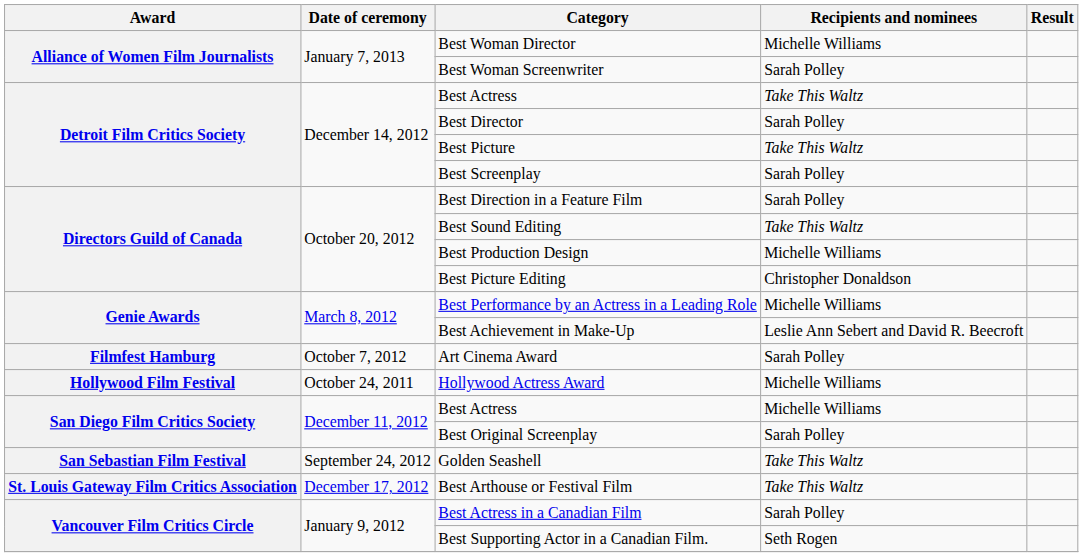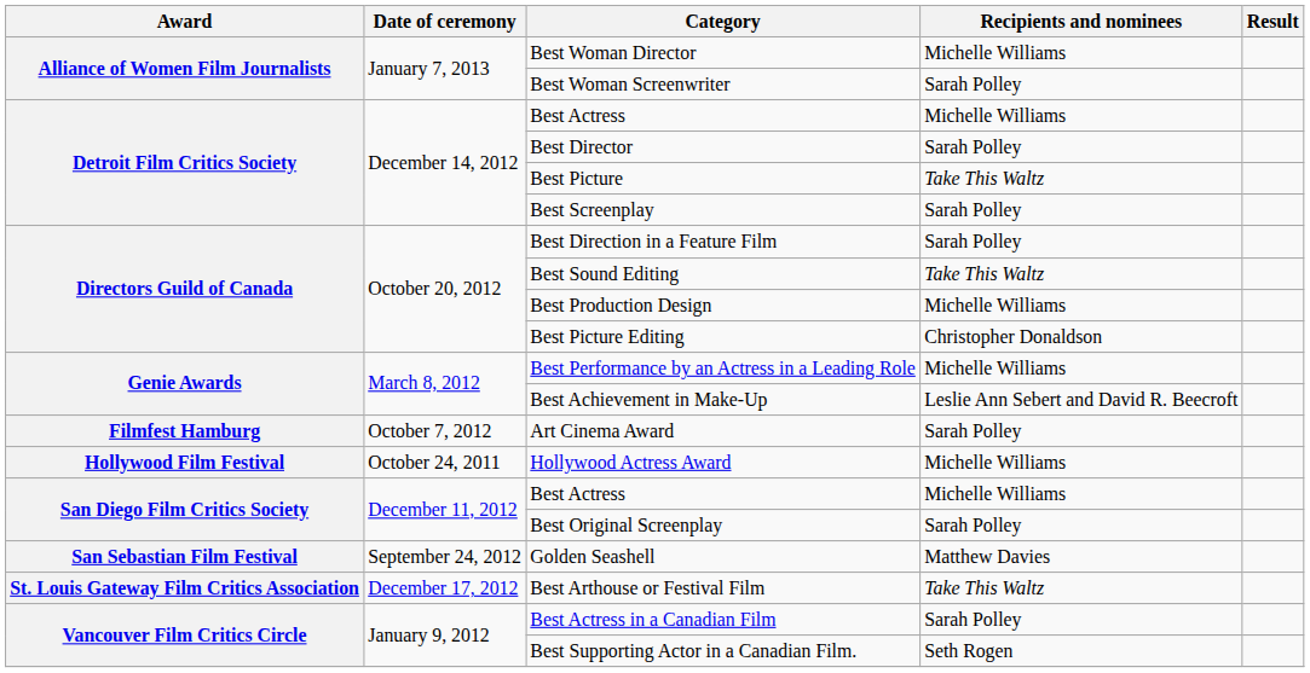Detroit Film Critics Society / Best Actress | Recipients and nominees: Take This Waltz -> Michelle Williams
Golden Seashell | Recipients and nominees: Take This Waltz -> Matthew Davies
